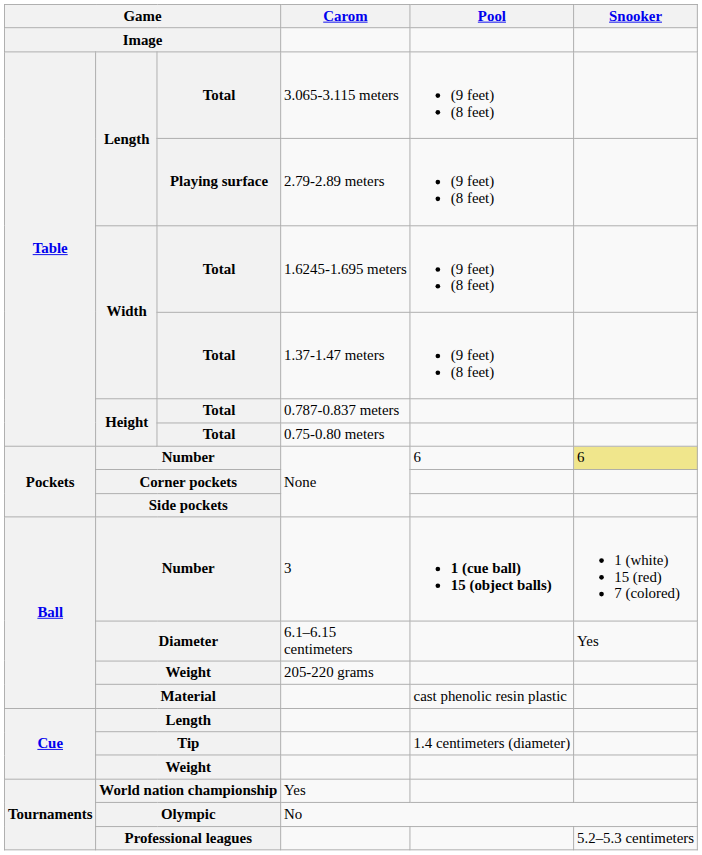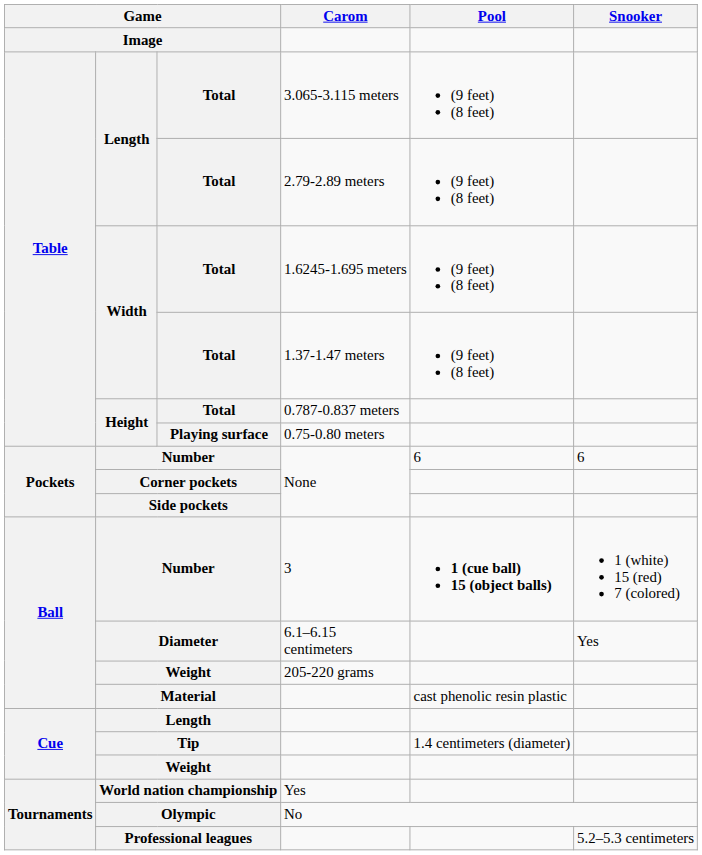Length / 2.79-2.89 meters | column 3: Playing surface -> Total
Height / 0.75-0.80 meters | column 3: Total -> Playing surface
Number / None | Snooker: khaki background -> no background
